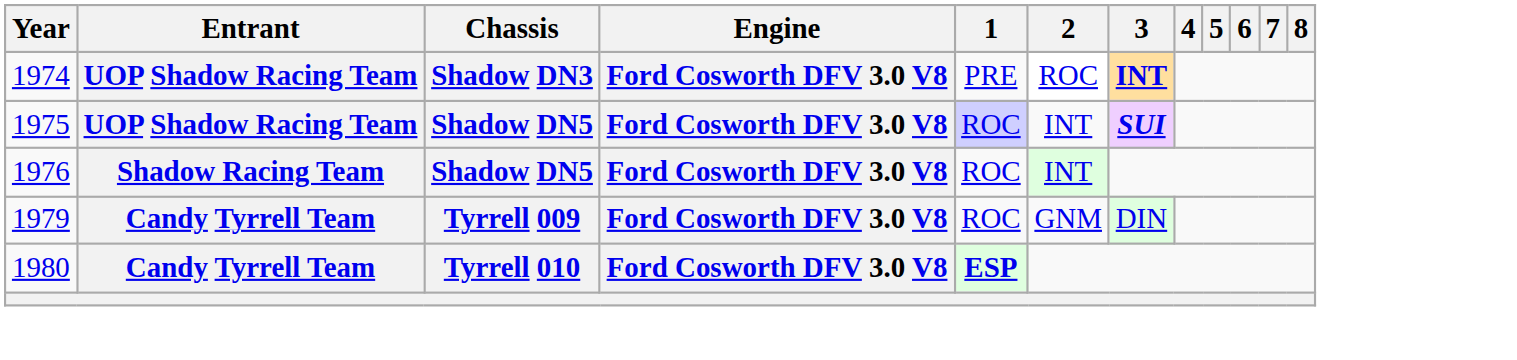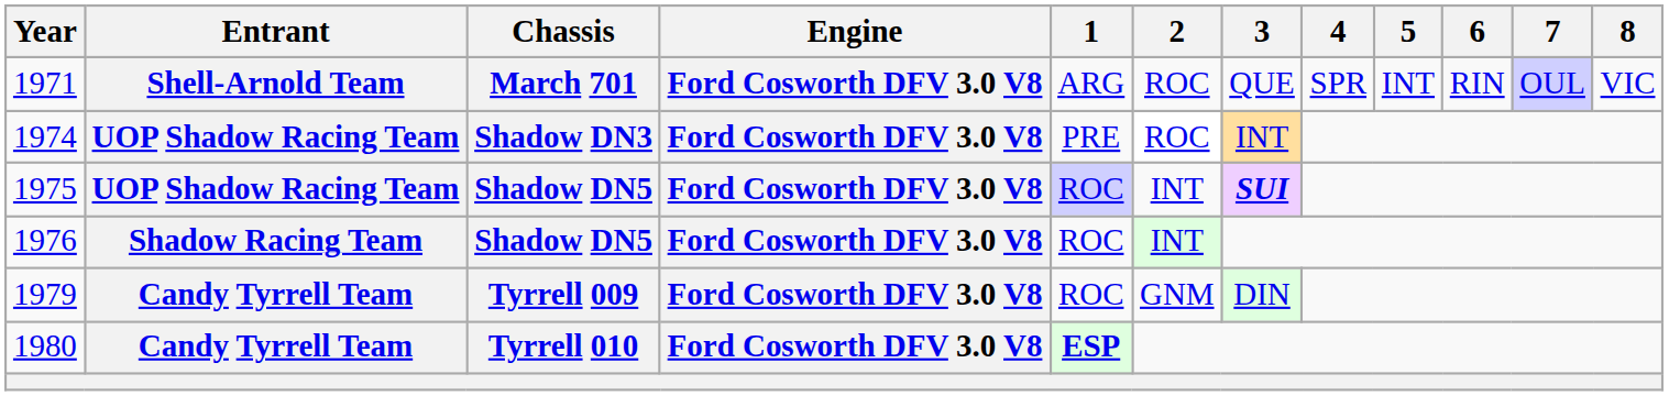+ row: 1971 | Shell-Arnold Team | March 701 | Ford Cosworth DFV 3.0 V8 | ARG | ROC | QUE | SPR | INT | RIN | OUL | VIC
1974 | 3: bold -> normal
